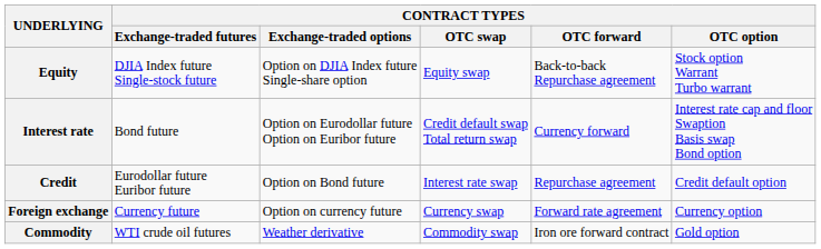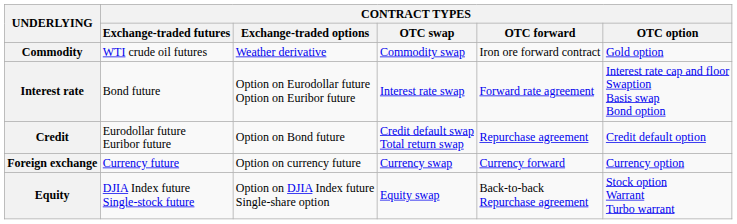rows swapped: Equity <-> Commodity
Interest rate | CONTRACT TYPES / OTC swap: Credit default swap Total return swap -> Interest rate swap
Interest rate | CONTRACT TYPES / OTC forward: Currency forward -> Forward rate agreement
Credit | CONTRACT TYPES / OTC swap: Interest rate swap -> Credit default swap Total return swap
Foreign exchange | CONTRACT TYPES / OTC forward: Forward rate agreement -> Currency forward
